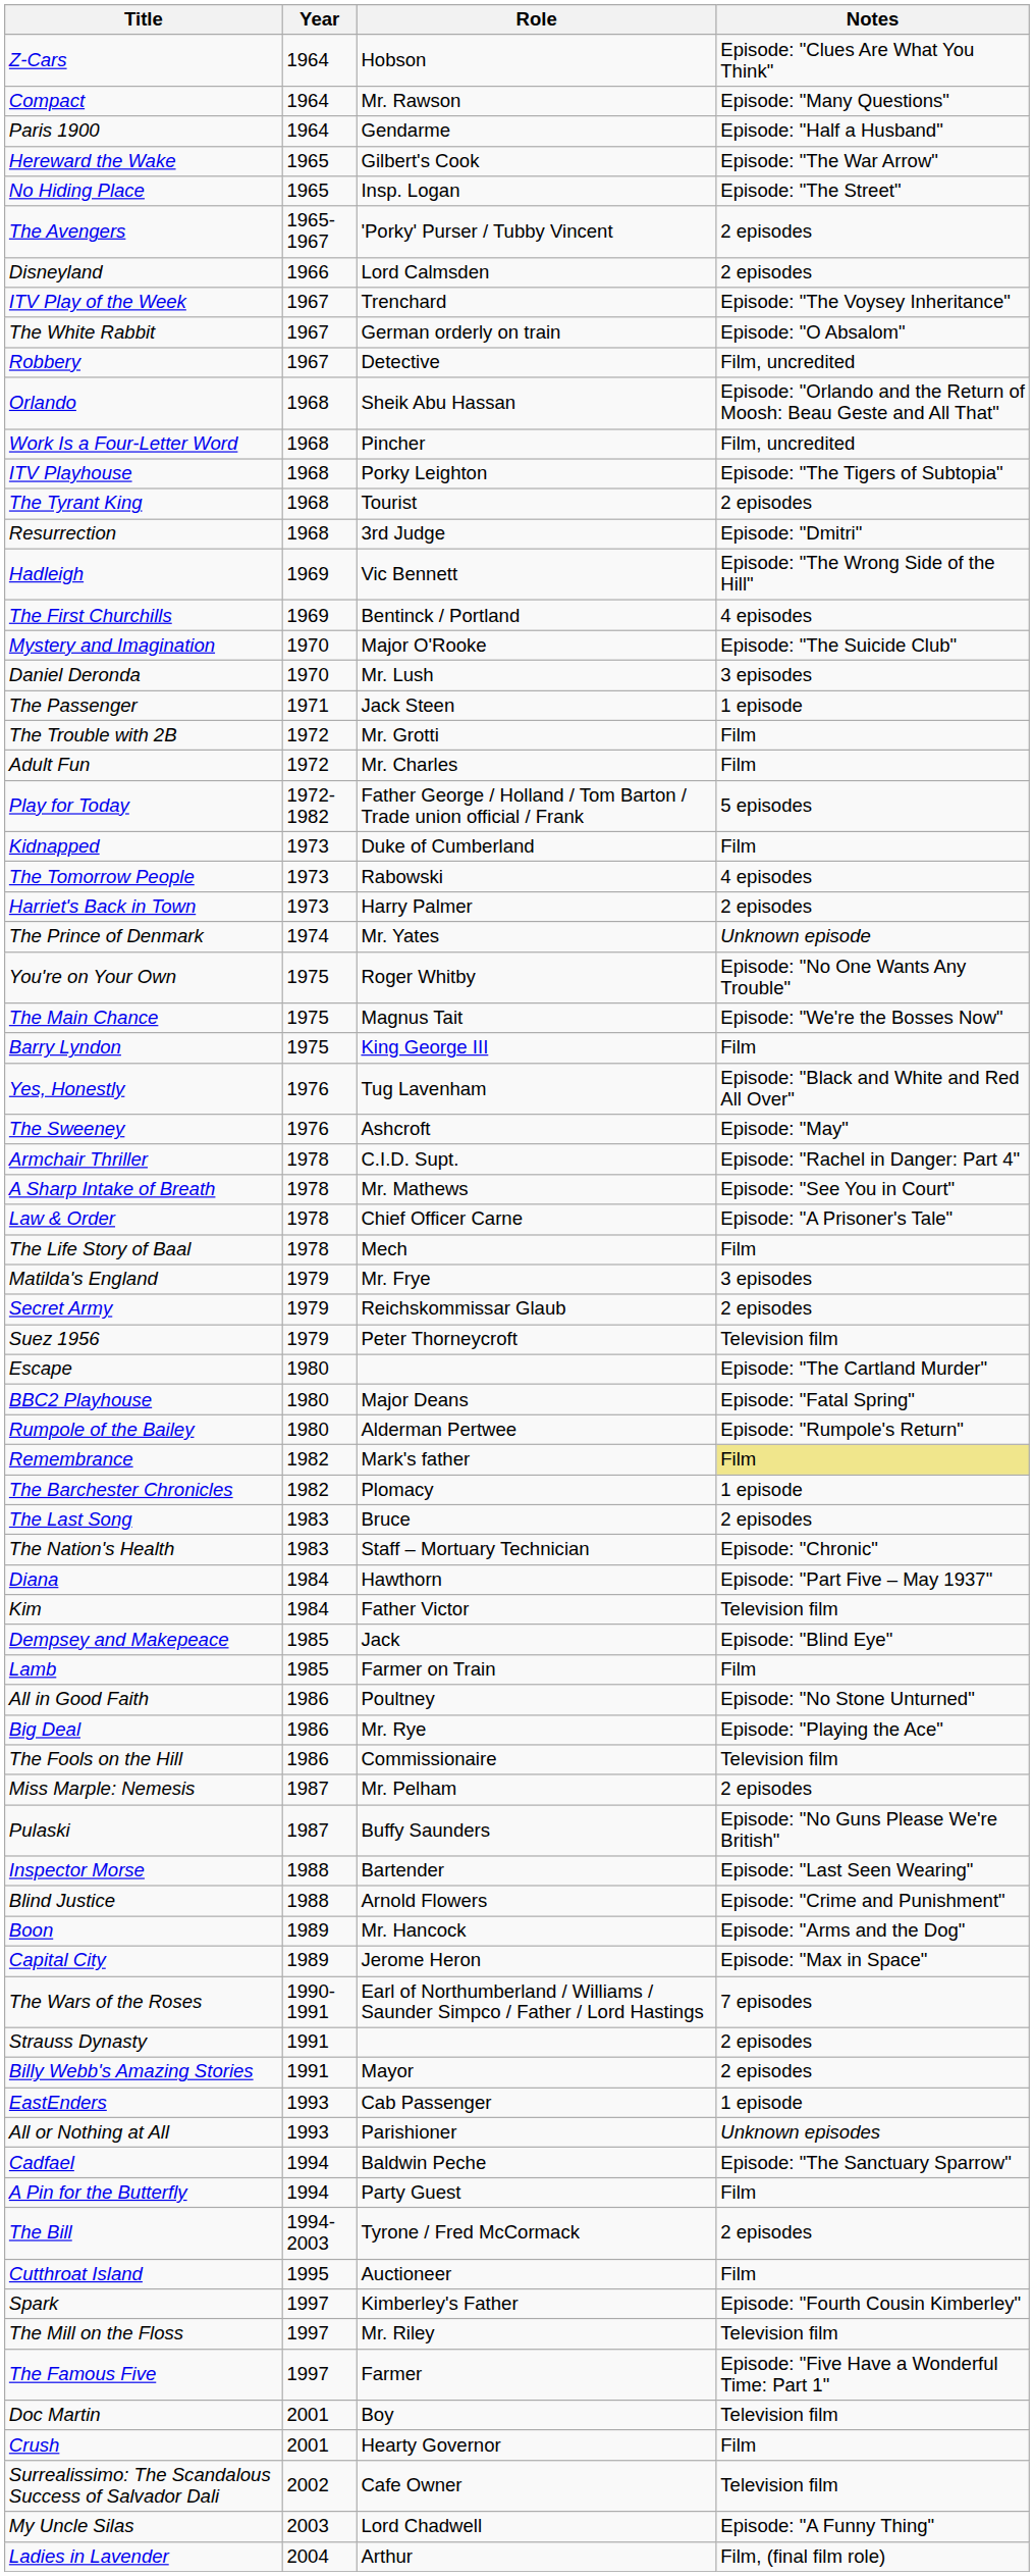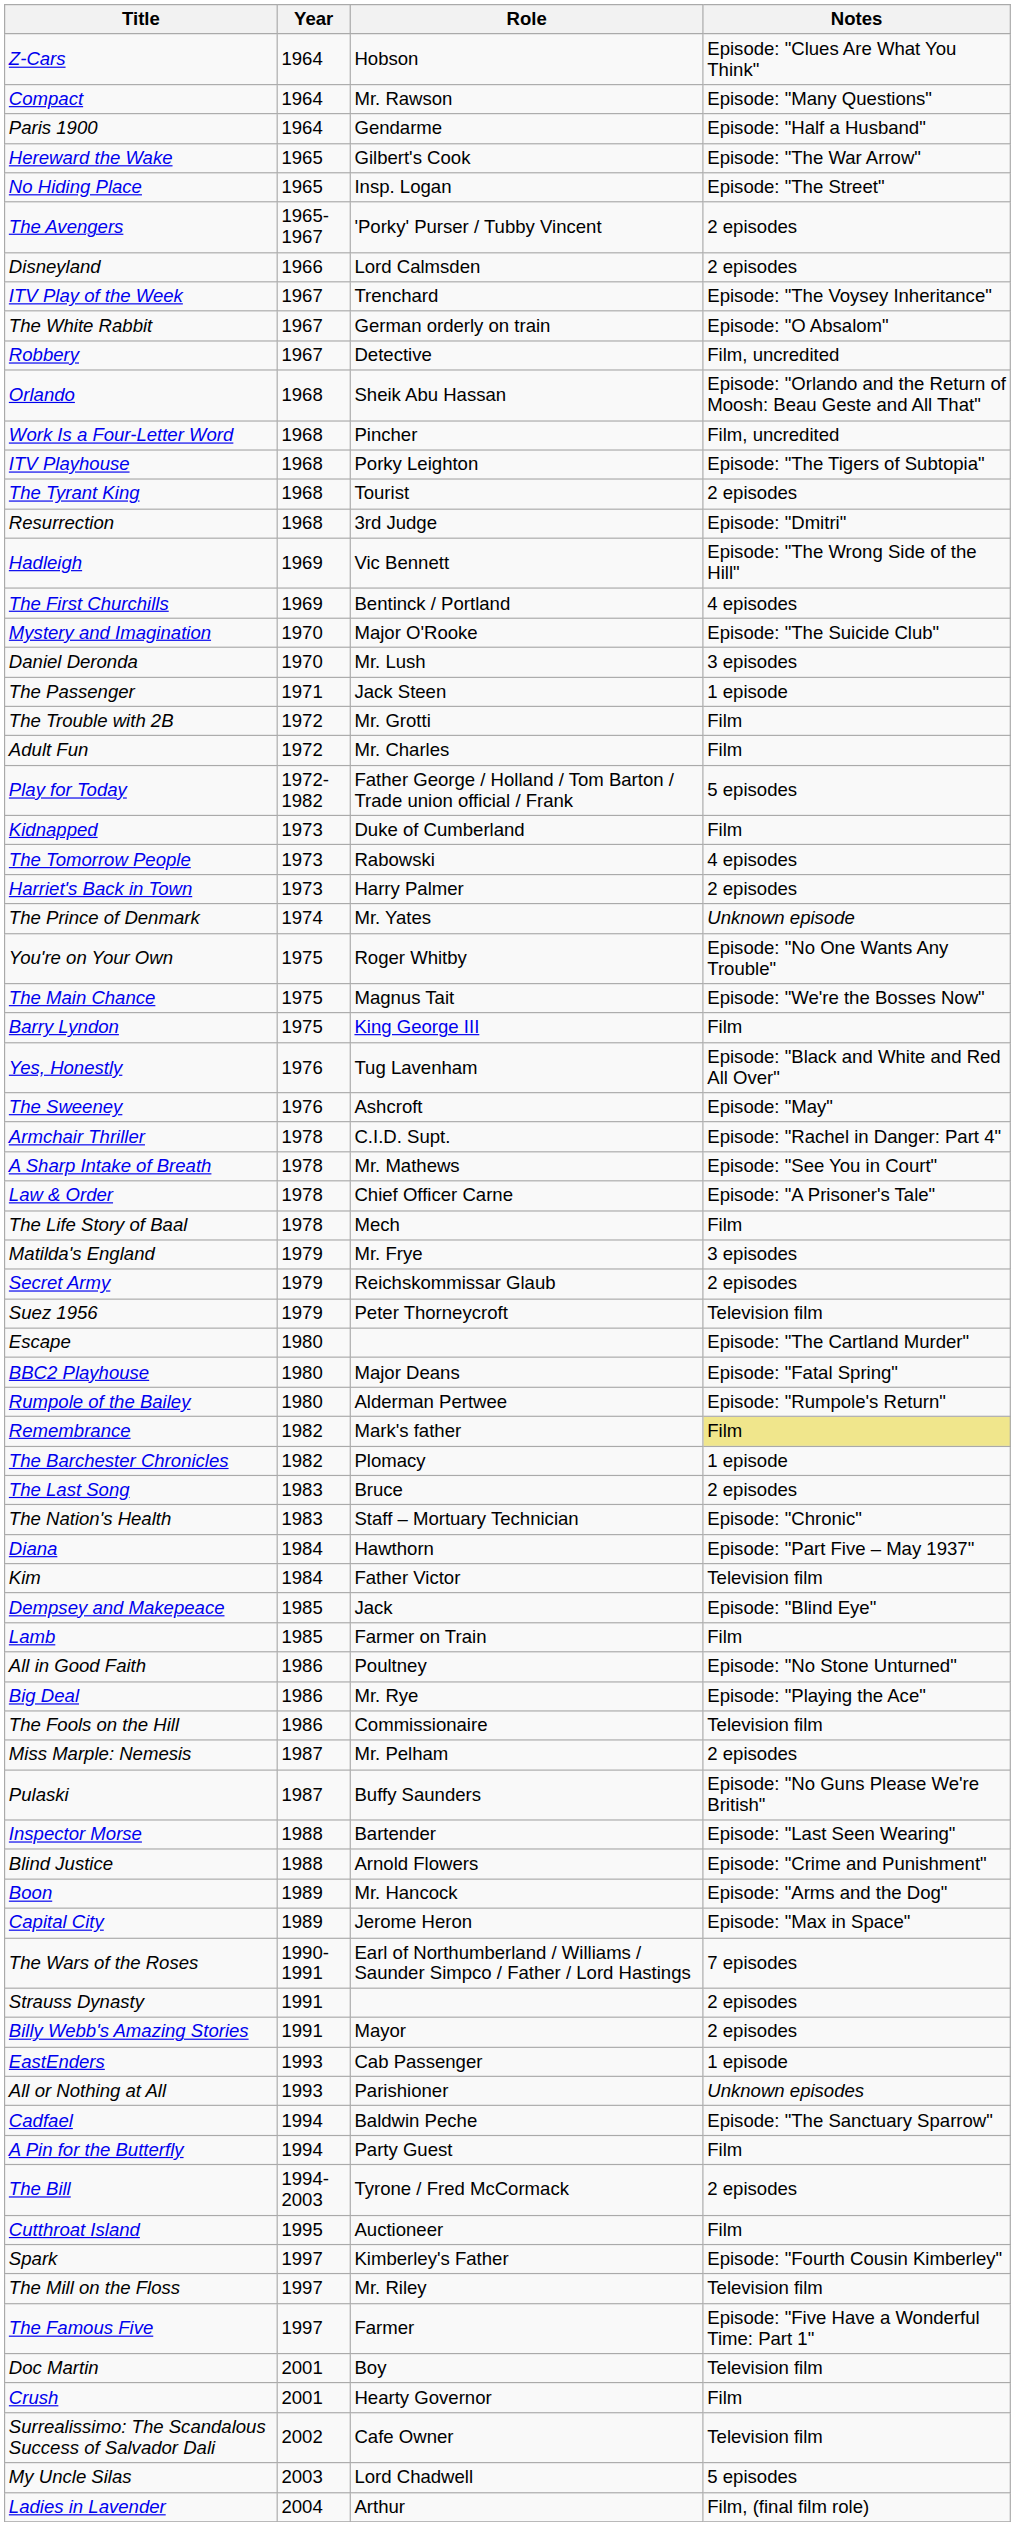My Uncle Silas | Notes: Episode: "A Funny Thing" -> 5 episodes
